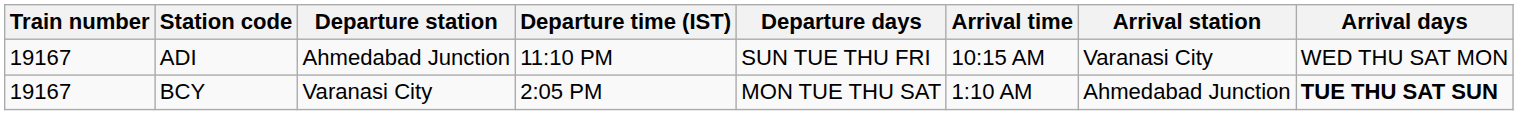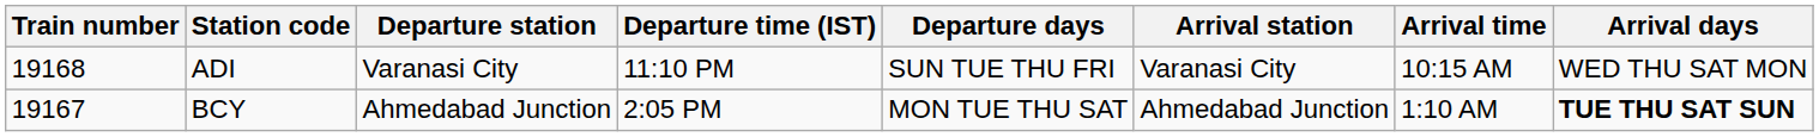columns swapped: Arrival station <-> Arrival time
ADI | Train number: 19167 -> 19168
ADI | Departure station: Ahmedabad Junction -> Varanasi City
BCY | Departure station: Varanasi City -> Ahmedabad Junction
